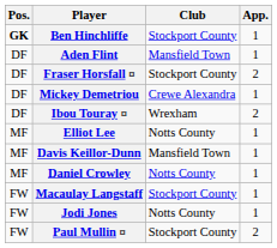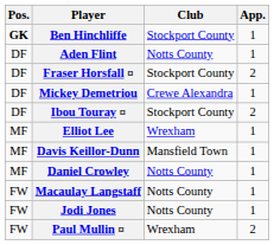Aden Flint | Club: Mansfield Town -> Notts County
Ibou Touray ¤ | Club: Wrexham -> Stockport County
Elliot Lee | Club: Notts County -> Wrexham
Macaulay Langstaff | Club: Stockport County -> Notts County
Paul Mullin ¤ | Club: Stockport County -> Wrexham
